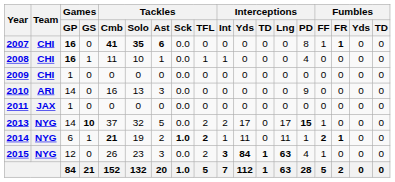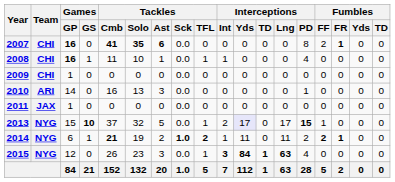2007 | Fumbles / FF: 1 -> 2
2010 | Interceptions / PD: 9 -> 1
2013 | Games / GP: 14 -> 15
2013 | Tackles / TFL: 2 -> 1
2013 | Interceptions / Yds: no background -> lavender background
2014 | Interceptions / PD: 1 -> 2
2015 | Tackles / TFL: 2 -> 1
2015 | Fumbles / FF: 1 -> 0
